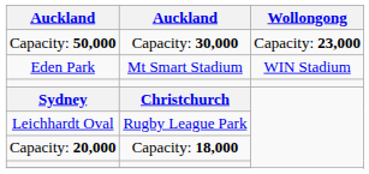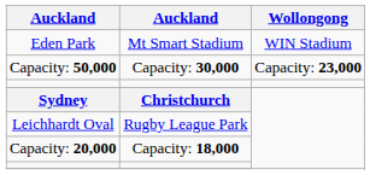rows swapped: Eden Park <-> Capacity: 50,000
